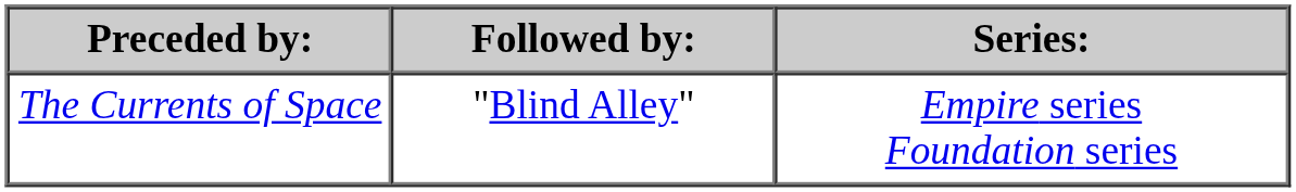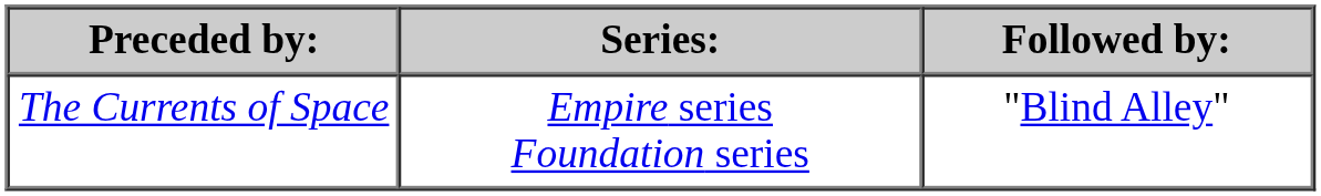columns swapped: Series: <-> Followed by:
